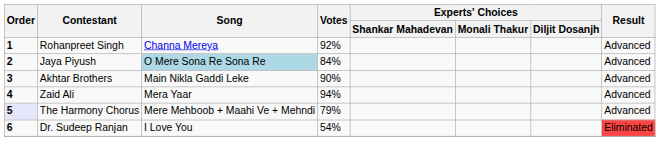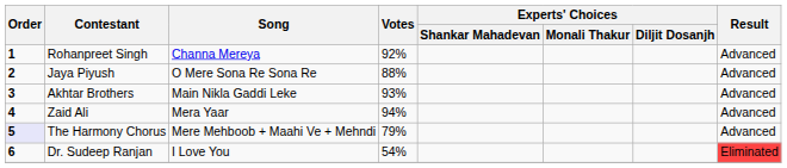Jaya Piyush | Song: lightblue background -> no background
Jaya Piyush | Votes: 84% -> 88%
Akhtar Brothers | Votes: 90% -> 93%
